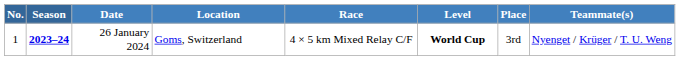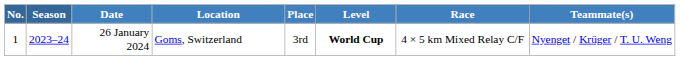columns swapped: Race <-> Place
26 January 2024 | Season: bold -> normal
